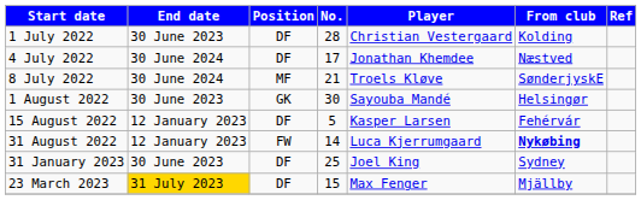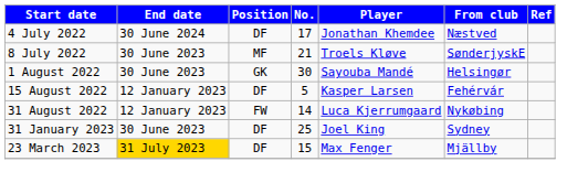- row: 1 July 2022 | 30 June 2023 | DF | 28 | Christian Vestergaard | Kolding
8 July 2022 | End date: 30 June 2024 -> 30 June 2023
31 August 2022 | From club: bold -> normal
